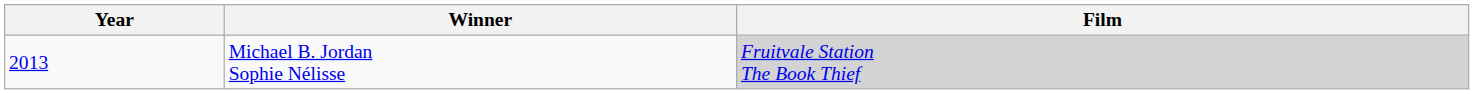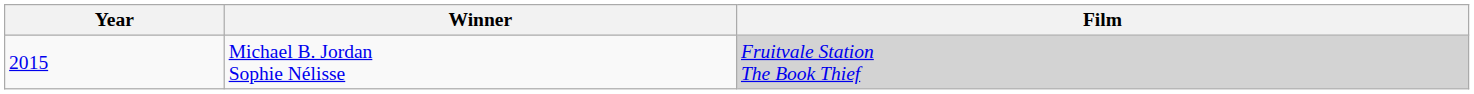Michael B. Jordan Sophie Nélisse | Year: 2013 -> 2015
